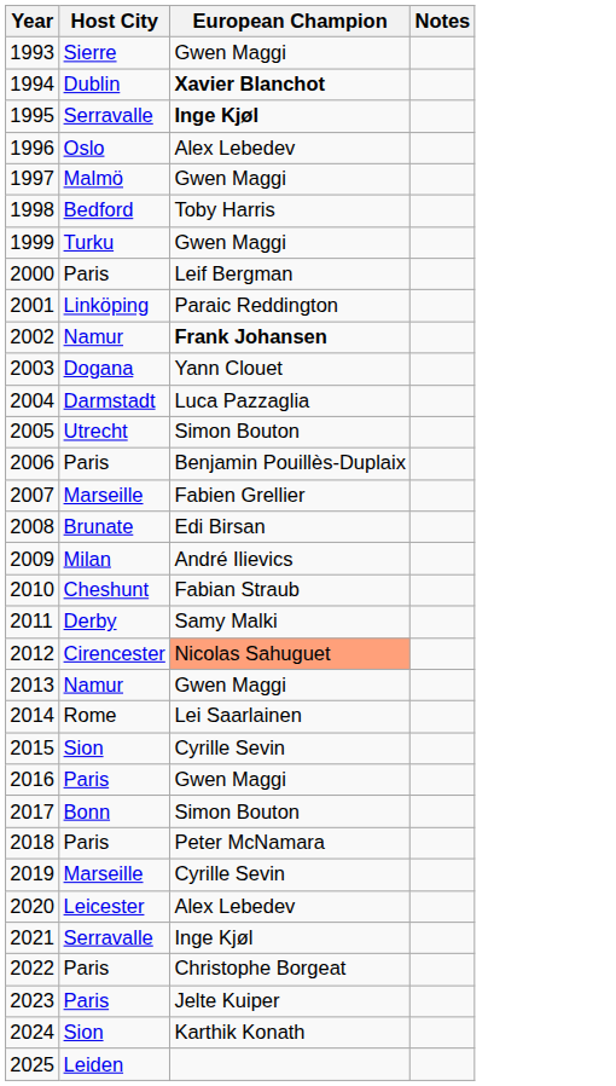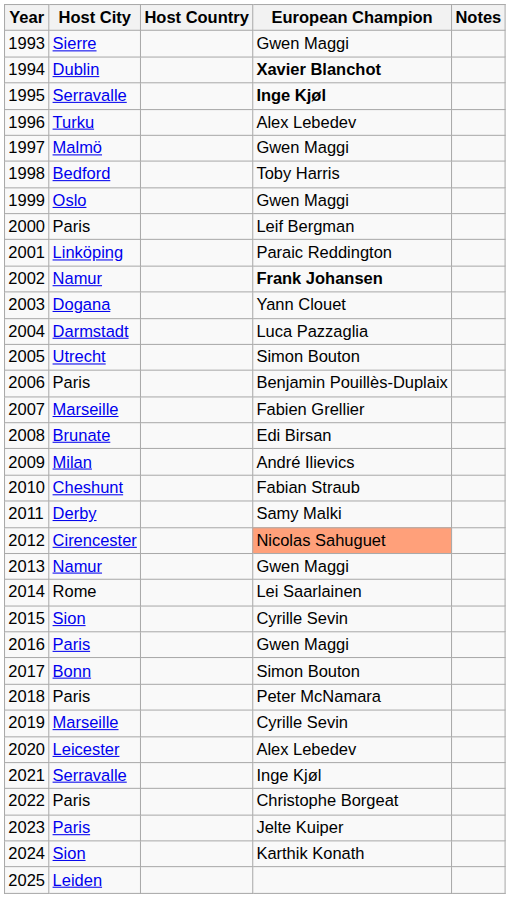+ column: Host Country
1996 | Host City: Oslo -> Turku
1999 | Host City: Turku -> Oslo
